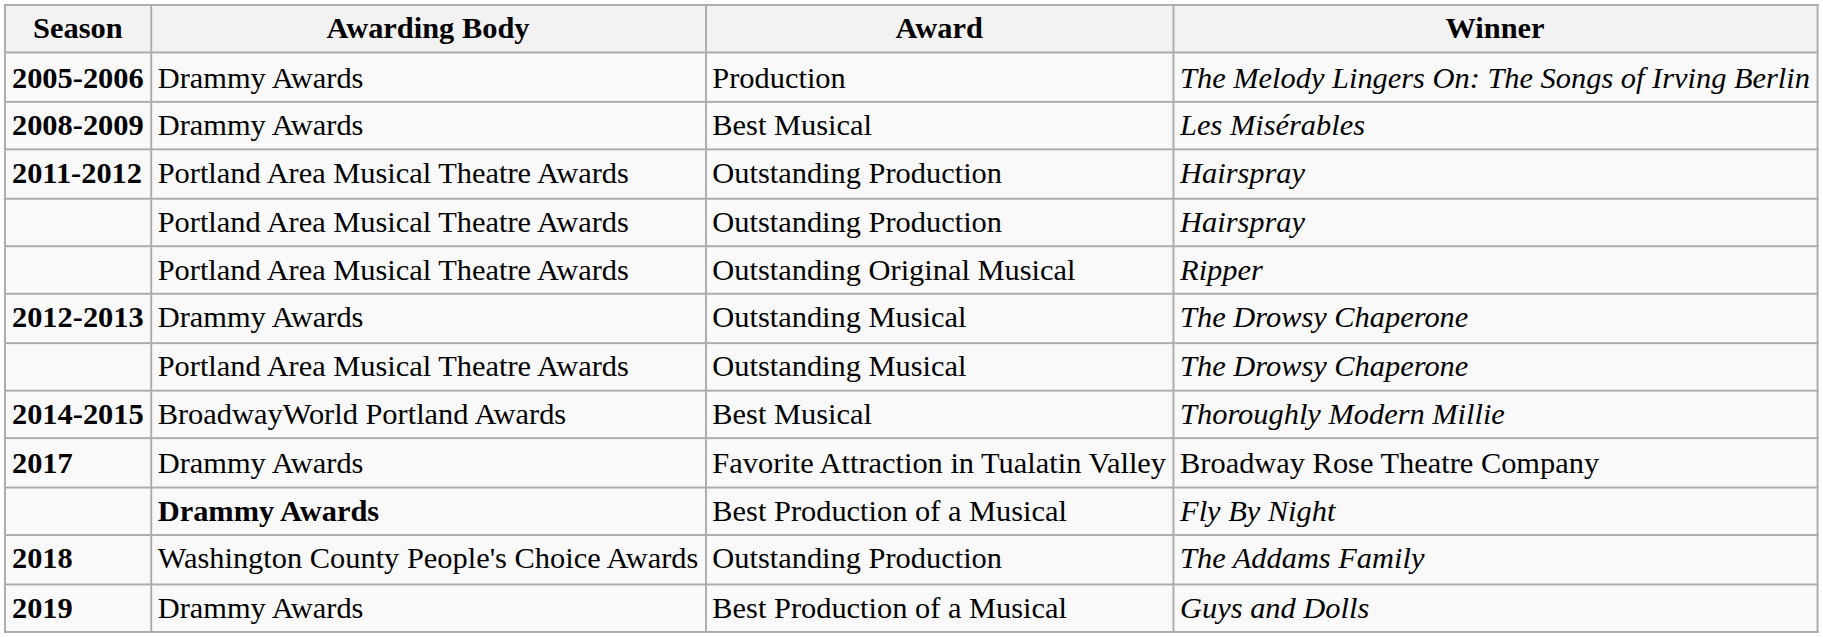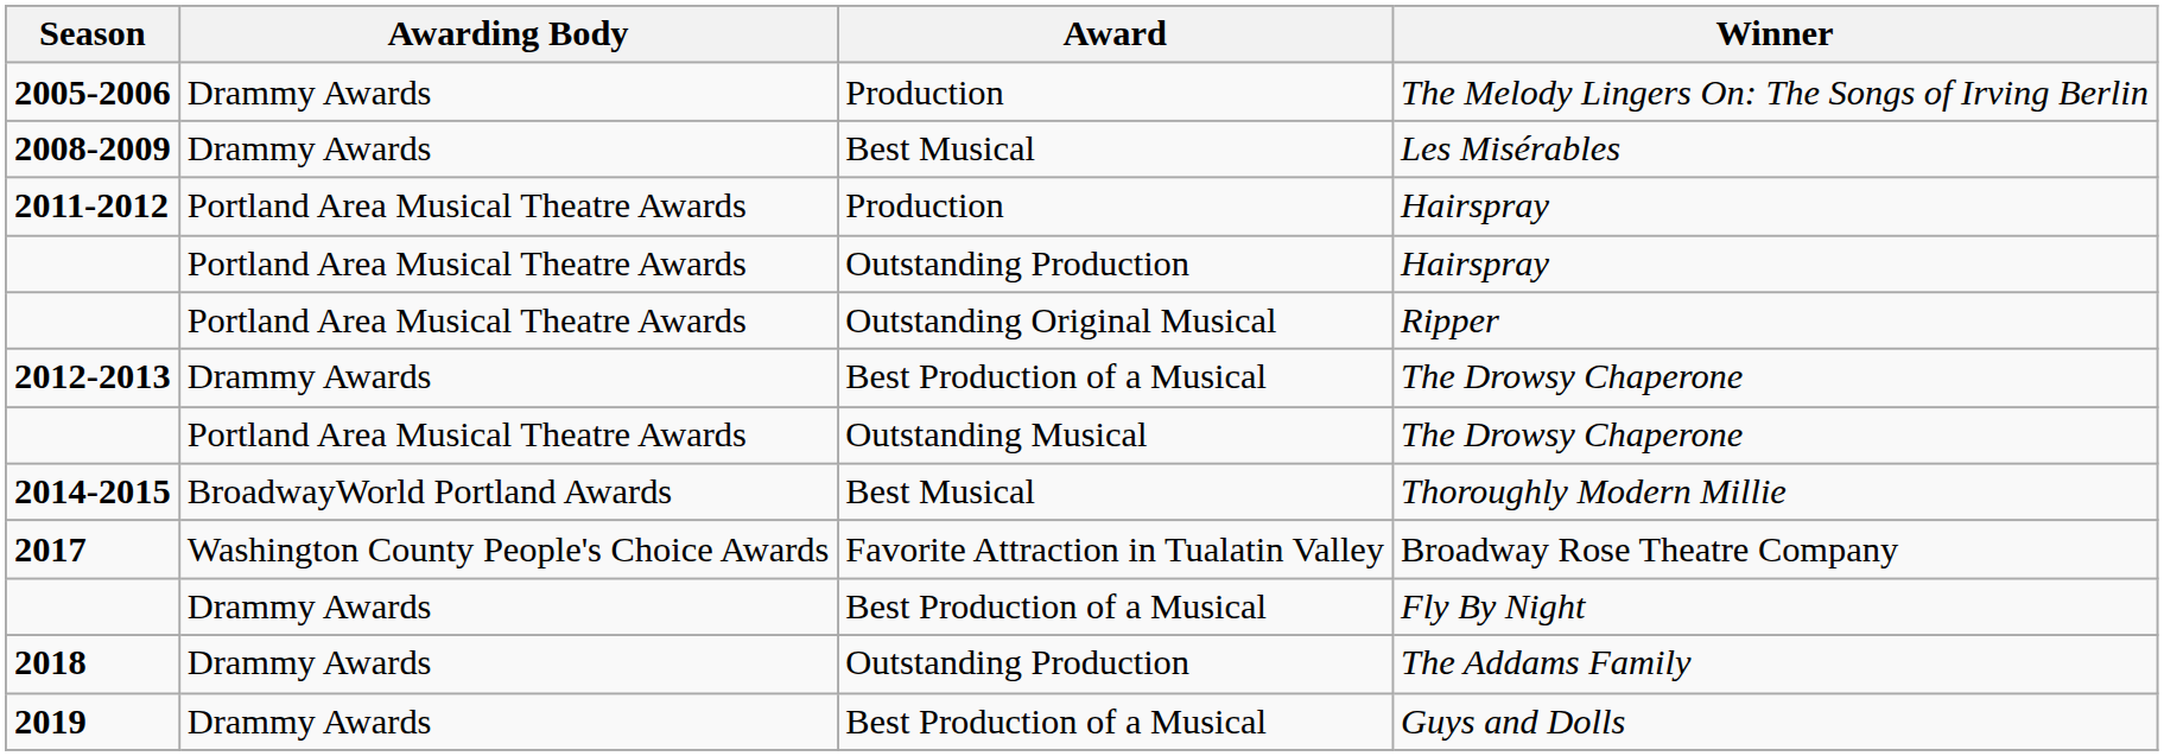2011-2012 / Hairspray | Award: Outstanding Production -> Production
2012-2013 / The Drowsy Chaperone | Award: Outstanding Musical -> Best Production of a Musical
Broadway Rose Theatre Company | Awarding Body: Drammy Awards -> Washington County People's Choice Awards
Fly By Night | Awarding Body: bold -> normal
The Addams Family | Awarding Body: Washington County People's Choice Awards -> Drammy Awards
